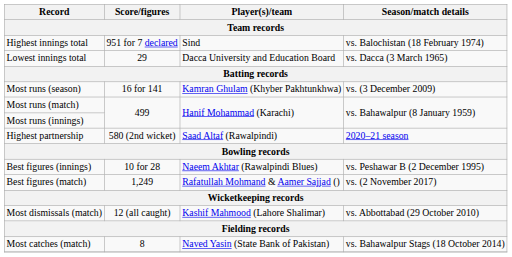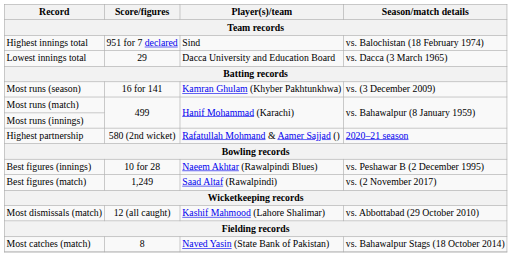Highest partnership | Player(s)/team: Saad Altaf (Rawalpindi) -> Rafatullah Mohmand & Aamer Sajjad ()
Best figures (match) | Player(s)/team: Rafatullah Mohmand & Aamer Sajjad () -> Saad Altaf (Rawalpindi)
